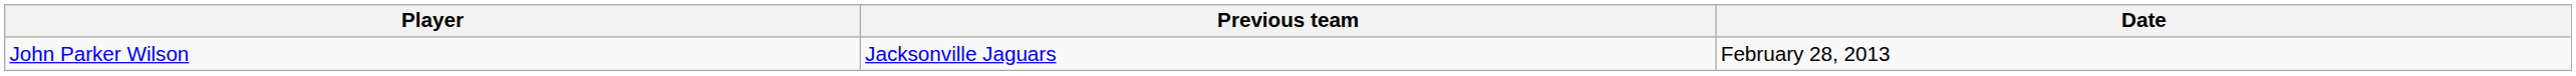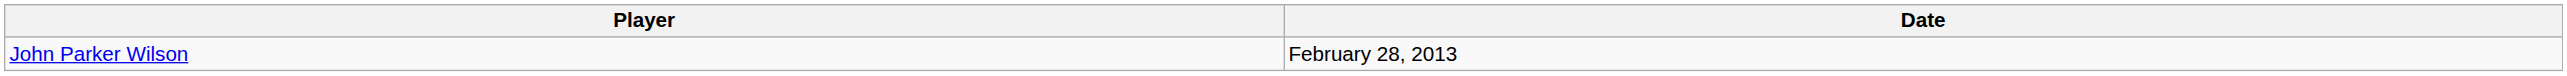- column: Previous team | Jacksonville Jaguars
